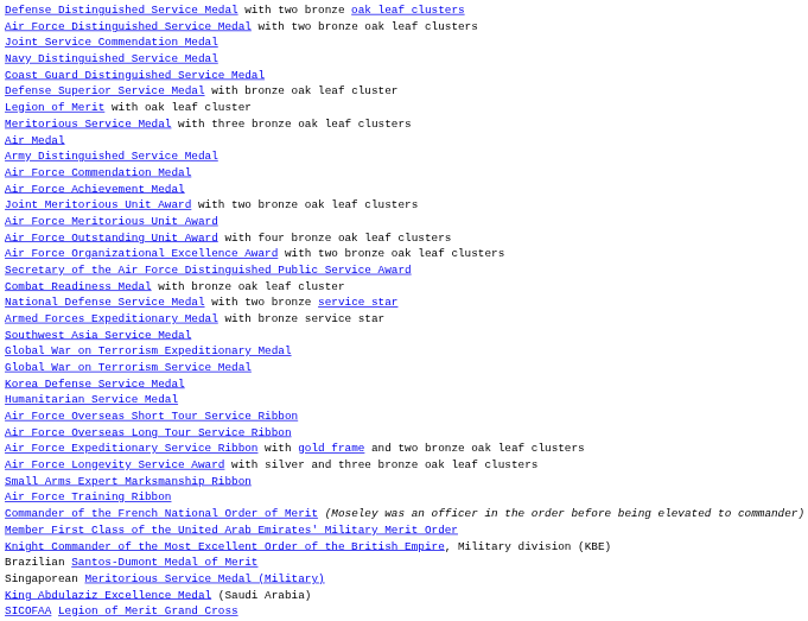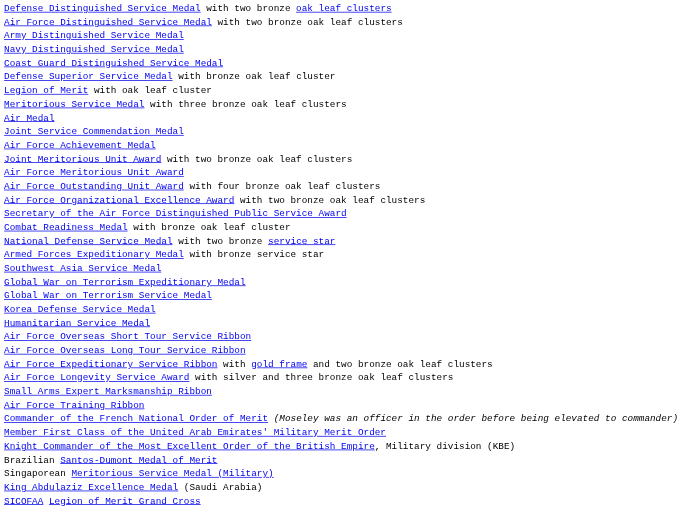rows swapped: Army Distinguished Service Medal <-> Joint Service Commendation Medal
- row: Air Force Commendation Medal
